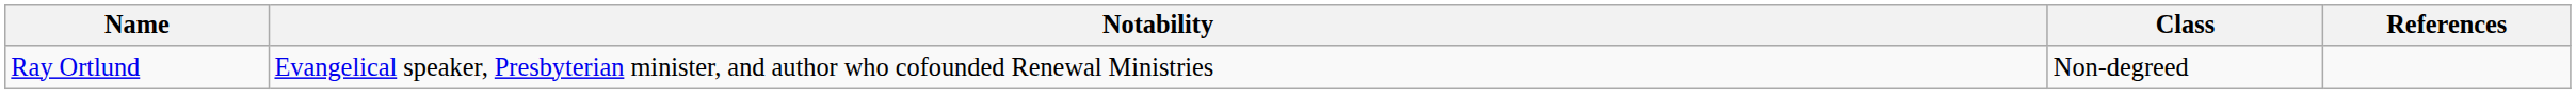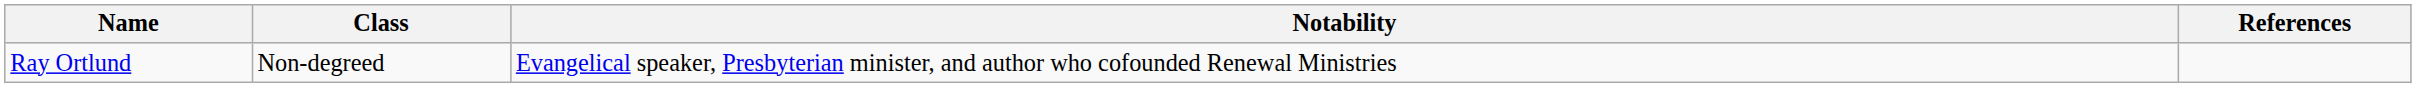columns swapped: Class <-> Notability
